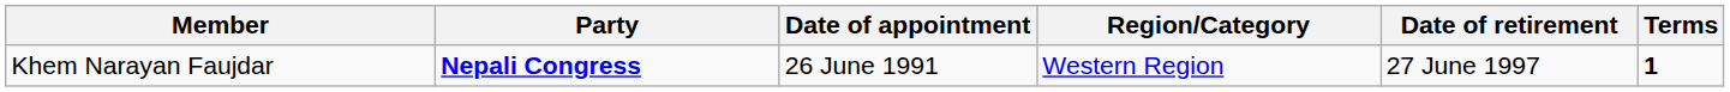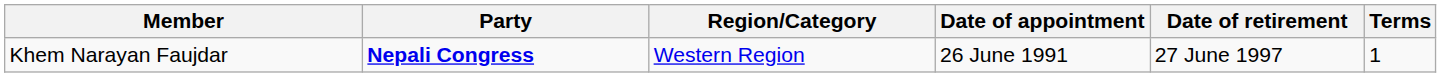columns swapped: Region/Category <-> Date of appointment
Khem Narayan Faujdar | Terms: bold -> normal
